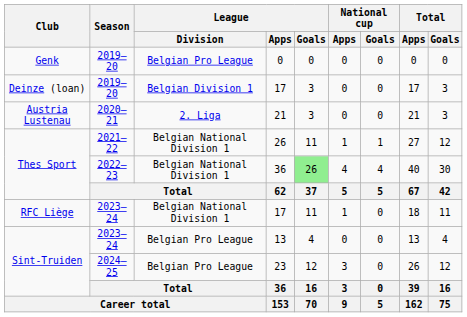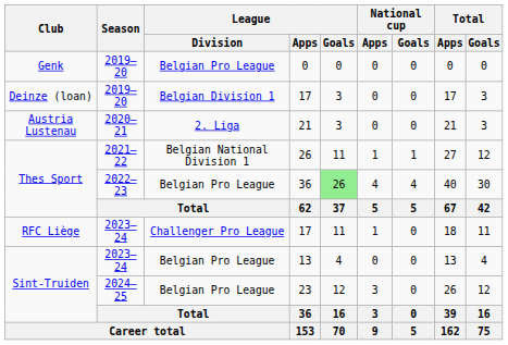Thes Sport / 36 | League / Division: Belgian National Division 1 -> Belgian Pro League
RFC Liège / 17 | League / Division: Belgian National Division 1 -> Challenger Pro League
